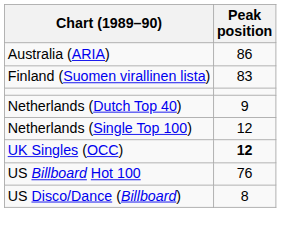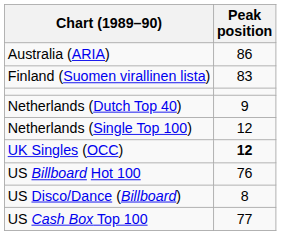+ row: US Cash Box Top 100 | 77
